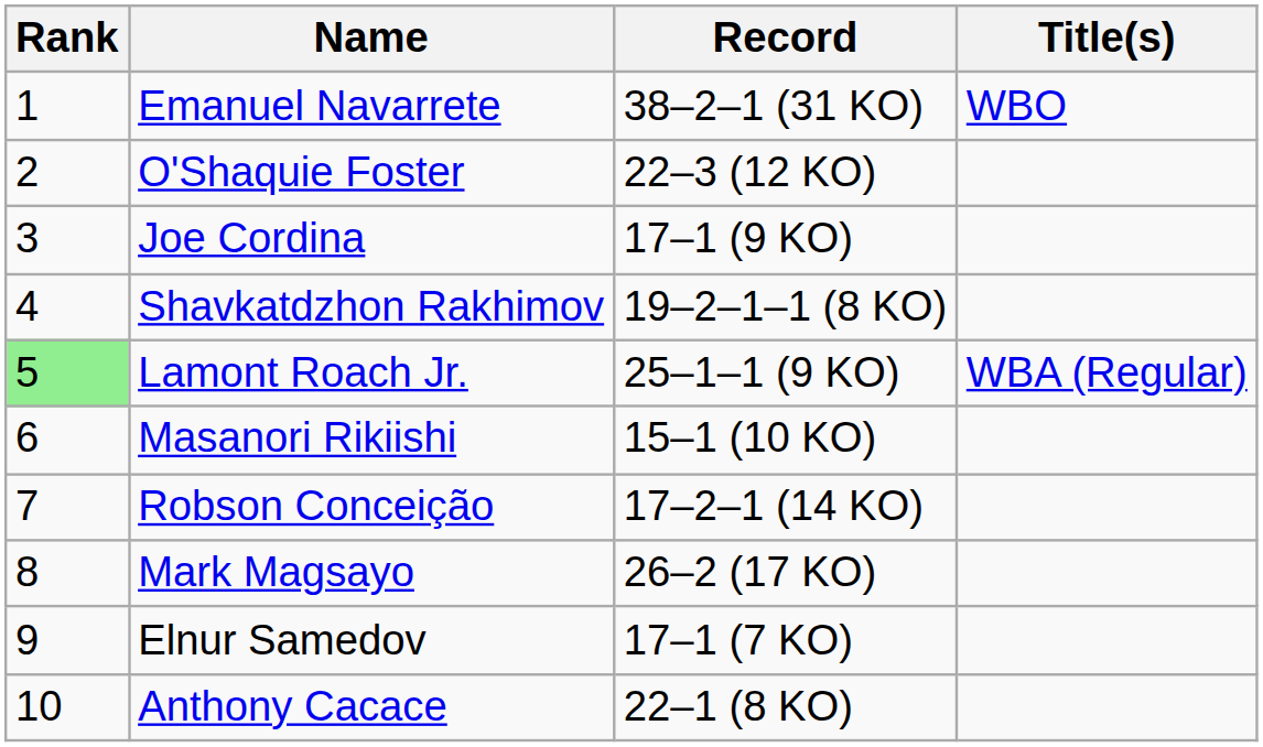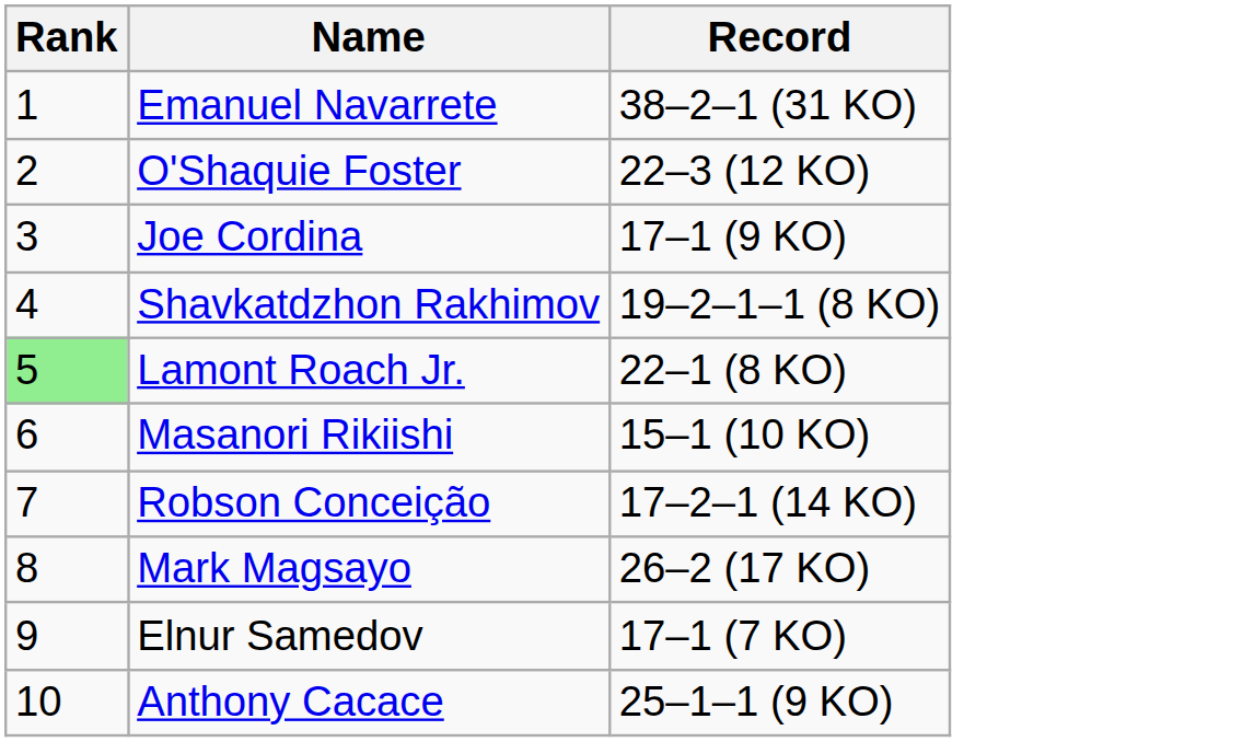- column: Title(s) | WBO | WBA (Regular)
Lamont Roach Jr. | Record: 25–1–1 (9 KO) -> 22–1 (8 KO)
Anthony Cacace | Record: 22–1 (8 KO) -> 25–1–1 (9 KO)
